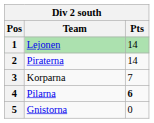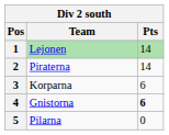3 | Pts: 7 -> 6
4 | Team: Pilarna -> Gnistorna
5 | Team: Gnistorna -> Pilarna
